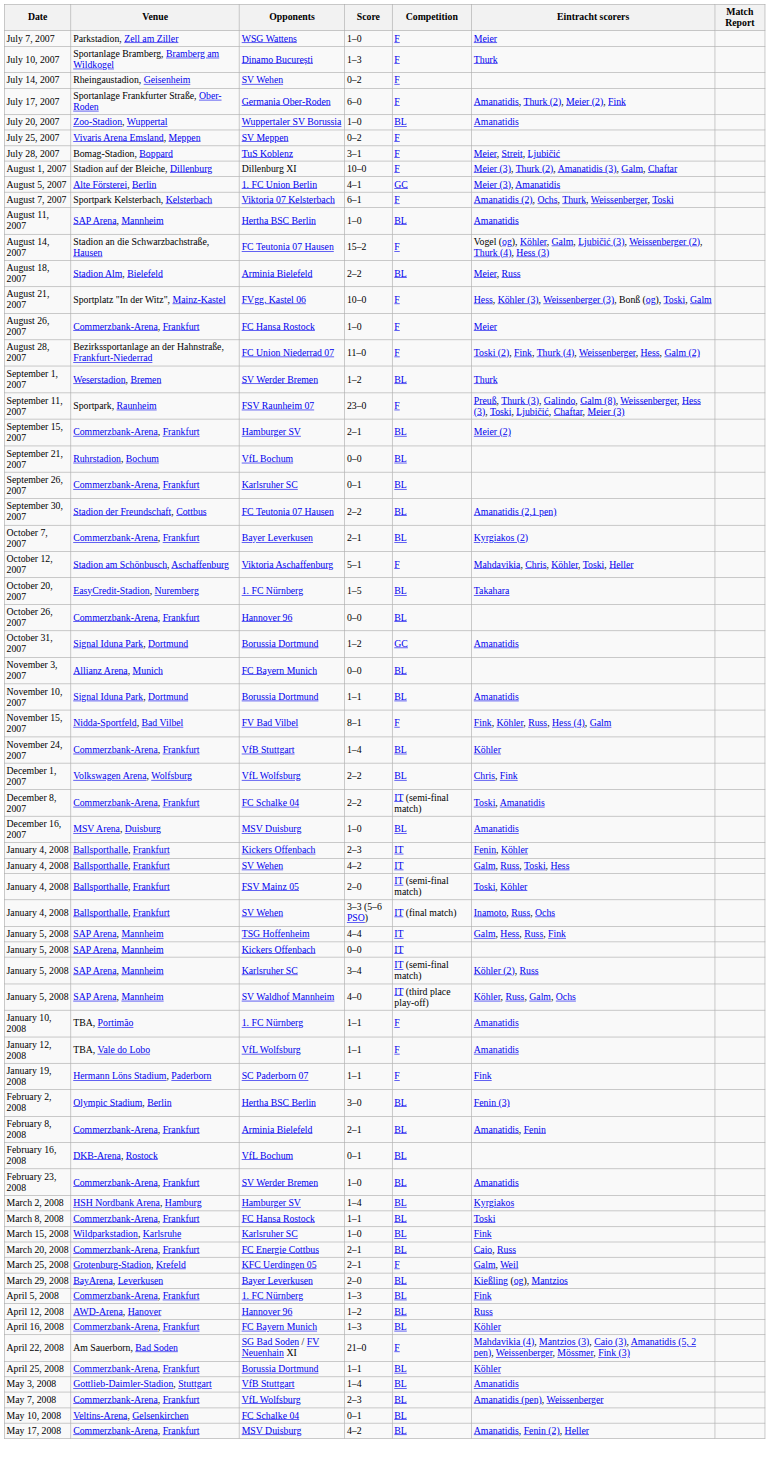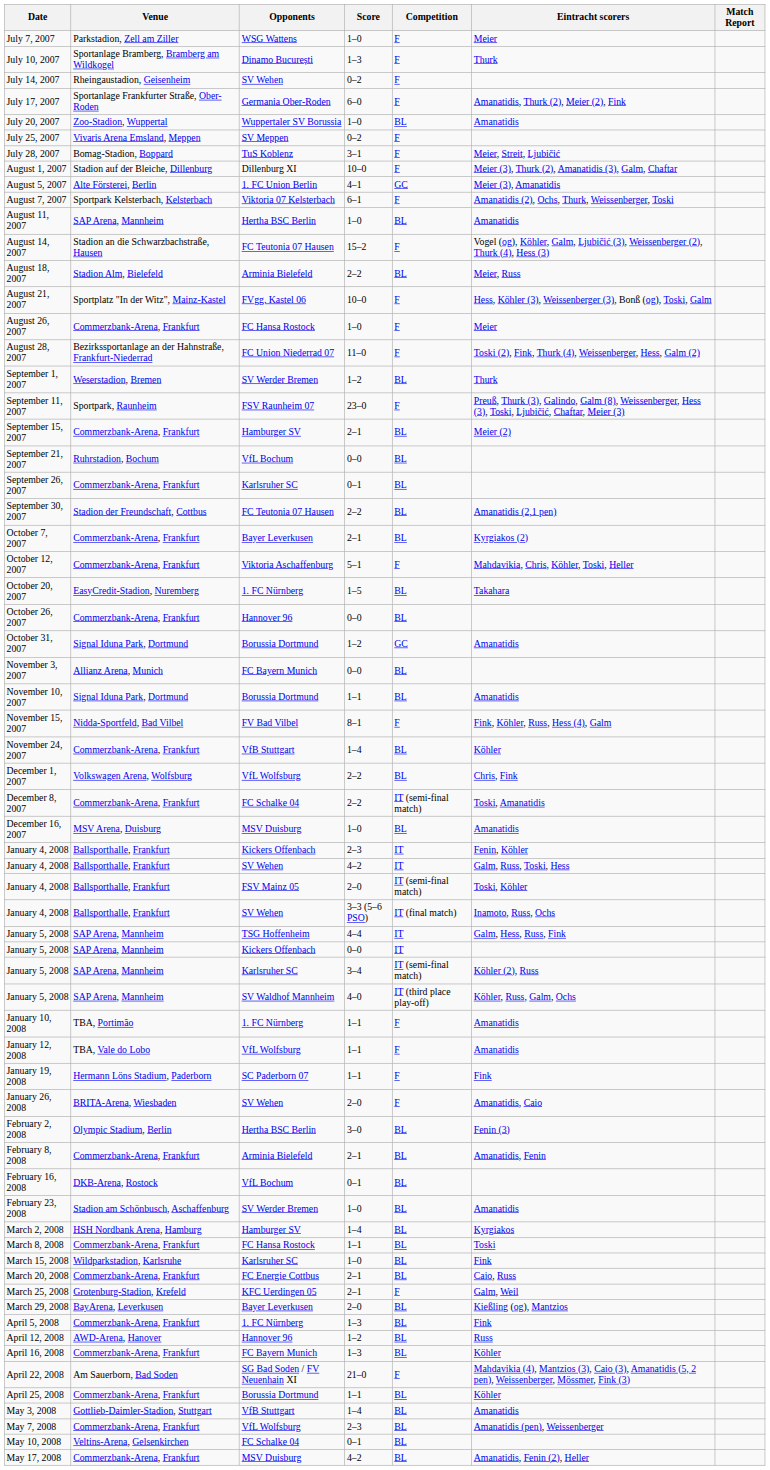October 12, 2007 | Venue: Stadion am Schönbusch, Aschaffenburg -> Commerzbank-Arena, Frankfurt
+ row: January 26, 2008 | BRITA-Arena, Wiesbaden | SV Wehen | 2–0 | F | Amanatidis, Caio
February 23, 2008 | Venue: Commerzbank-Arena, Frankfurt -> Stadion am Schönbusch, Aschaffenburg
